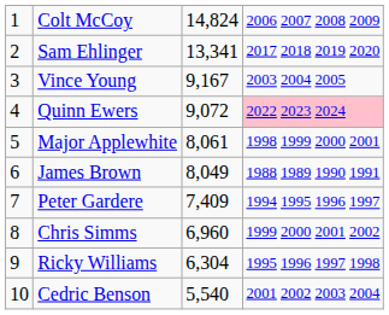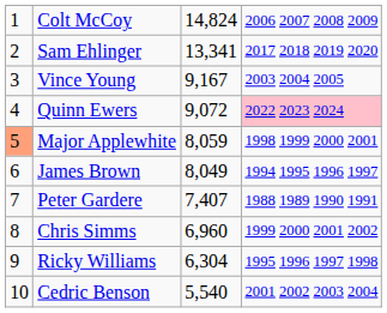Major Applewhite | column 1: no background -> lightsalmon background
Major Applewhite | column 3: 8,061 -> 8,059
James Brown | column 4: 1988 1989 1990 1991 -> 1994 1995 1996 1997
Peter Gardere | column 3: 7,409 -> 7,407
Peter Gardere | column 4: 1994 1995 1996 1997 -> 1988 1989 1990 1991
